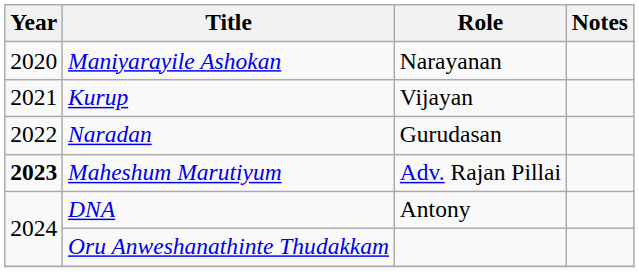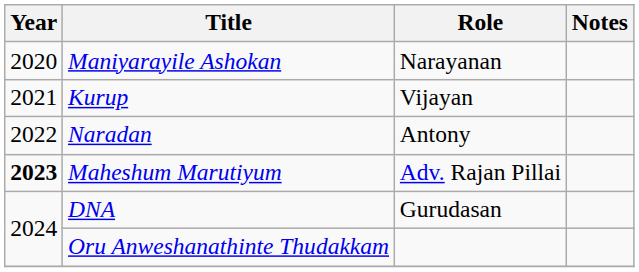Naradan | Role: Gurudasan -> Antony
DNA | Role: Antony -> Gurudasan
